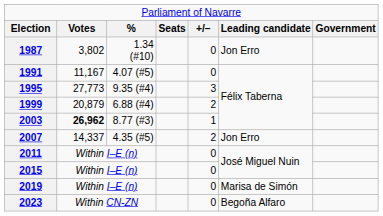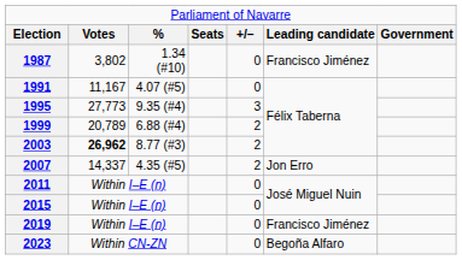1987 | column 6: Jon Erro -> Francisco Jiménez
1999 | column 2: 20,879 -> 20,789
2003 | column 5: 1 -> 2
2019 | column 6: Marisa de Simón -> Francisco Jiménez
